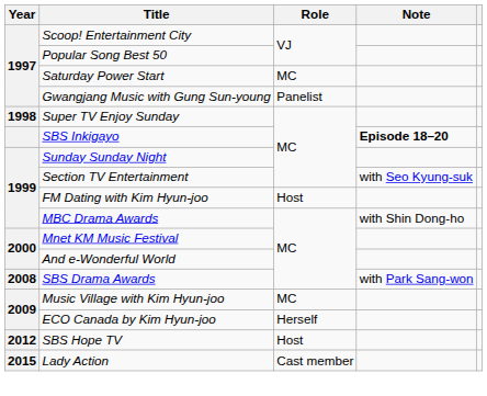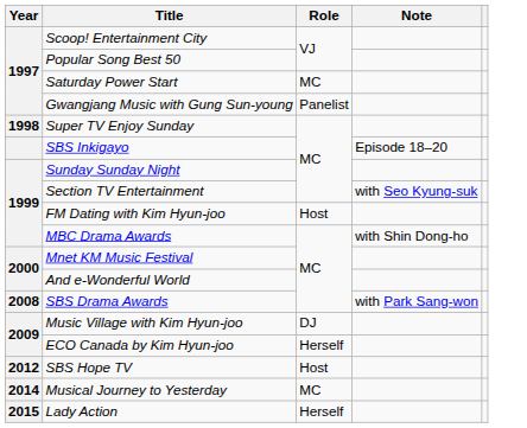SBS Inkigayo | Note: bold -> normal
Music Village with Kim Hyun-joo | Role: MC -> DJ
+ row: 2014 | Musical Journey to Yesterday | MC
Lady Action | Role: Cast member -> Herself
